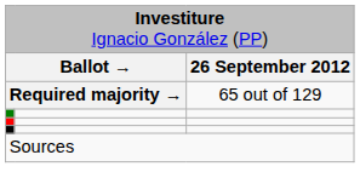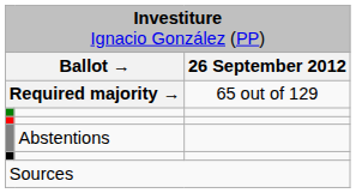+ row: Abstentions
